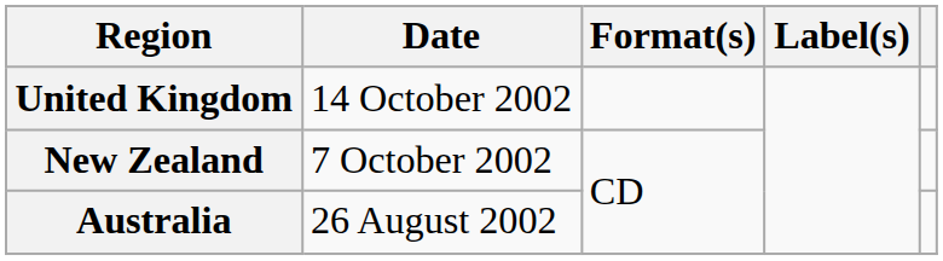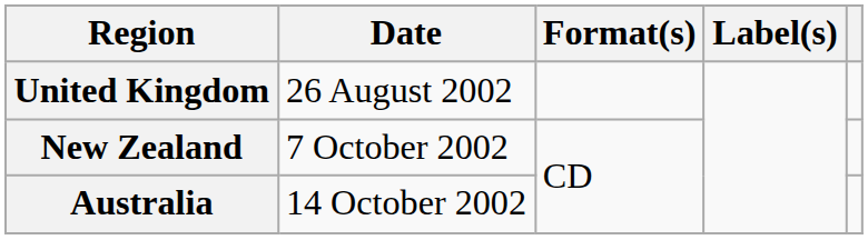United Kingdom | Date: 14 October 2002 -> 26 August 2002
Australia | Date: 26 August 2002 -> 14 October 2002
